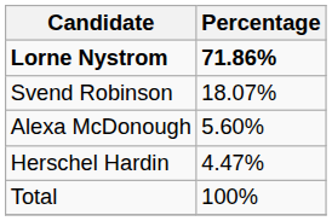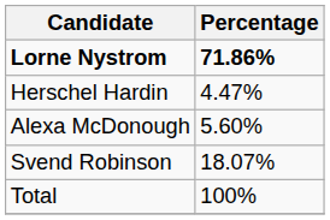rows swapped: Svend Robinson <-> Herschel Hardin
